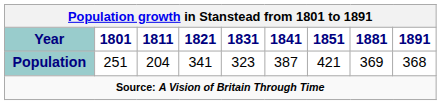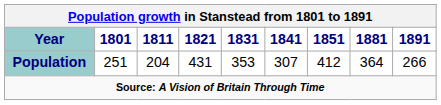Population | 1821: 341 -> 431
Population | 1831: 323 -> 353
Population | 1841: 387 -> 307
Population | 1851: 421 -> 412
Population | 1881: 369 -> 364
Population | 1891: 368 -> 266
